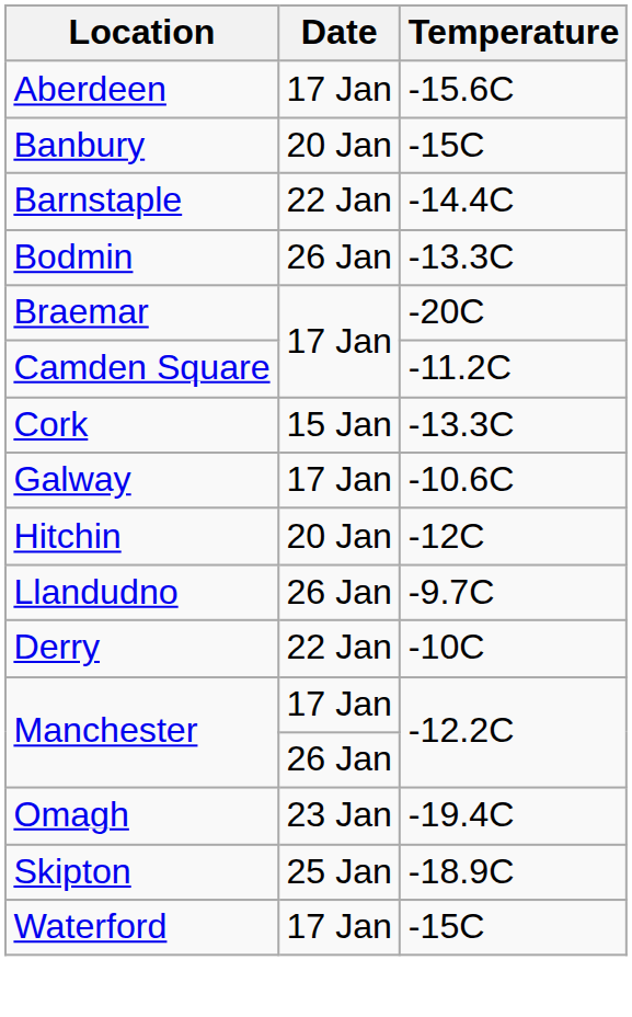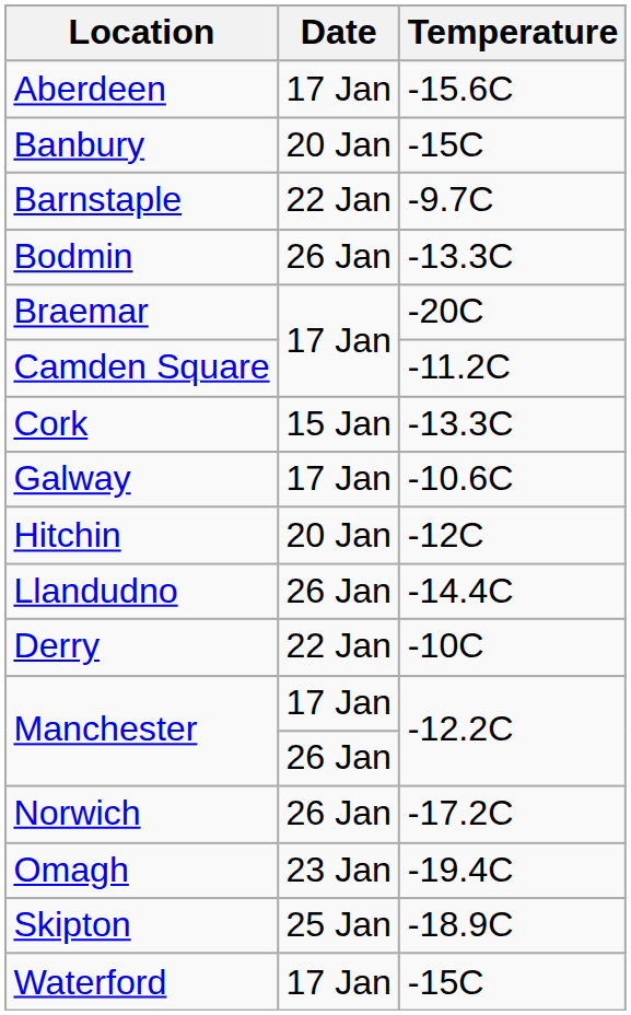Barnstaple | Temperature: -14.4C -> -9.7C
Llandudno | Temperature: -9.7C -> -14.4C
+ row: Norwich | 26 Jan | -17.2C
